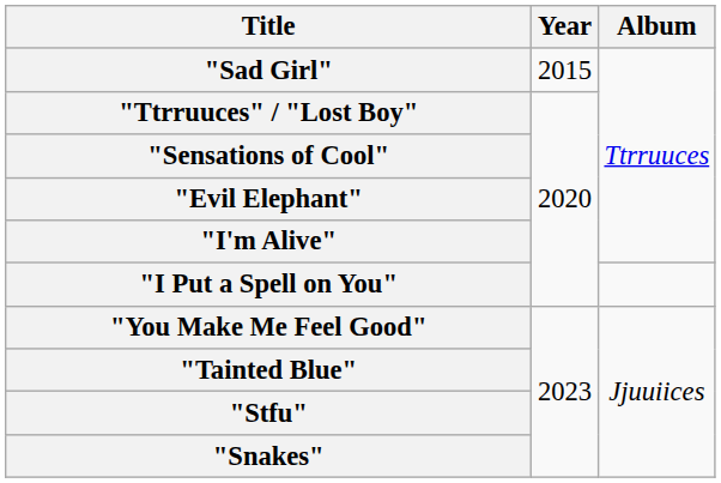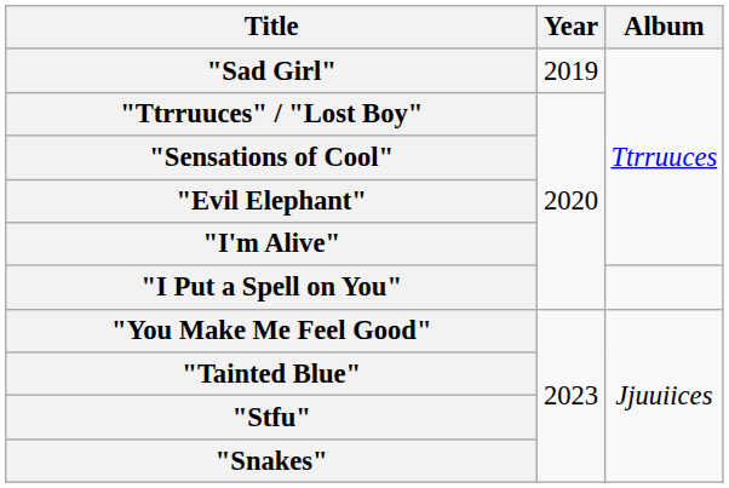"Sad Girl" | Year: 2015 -> 2019
